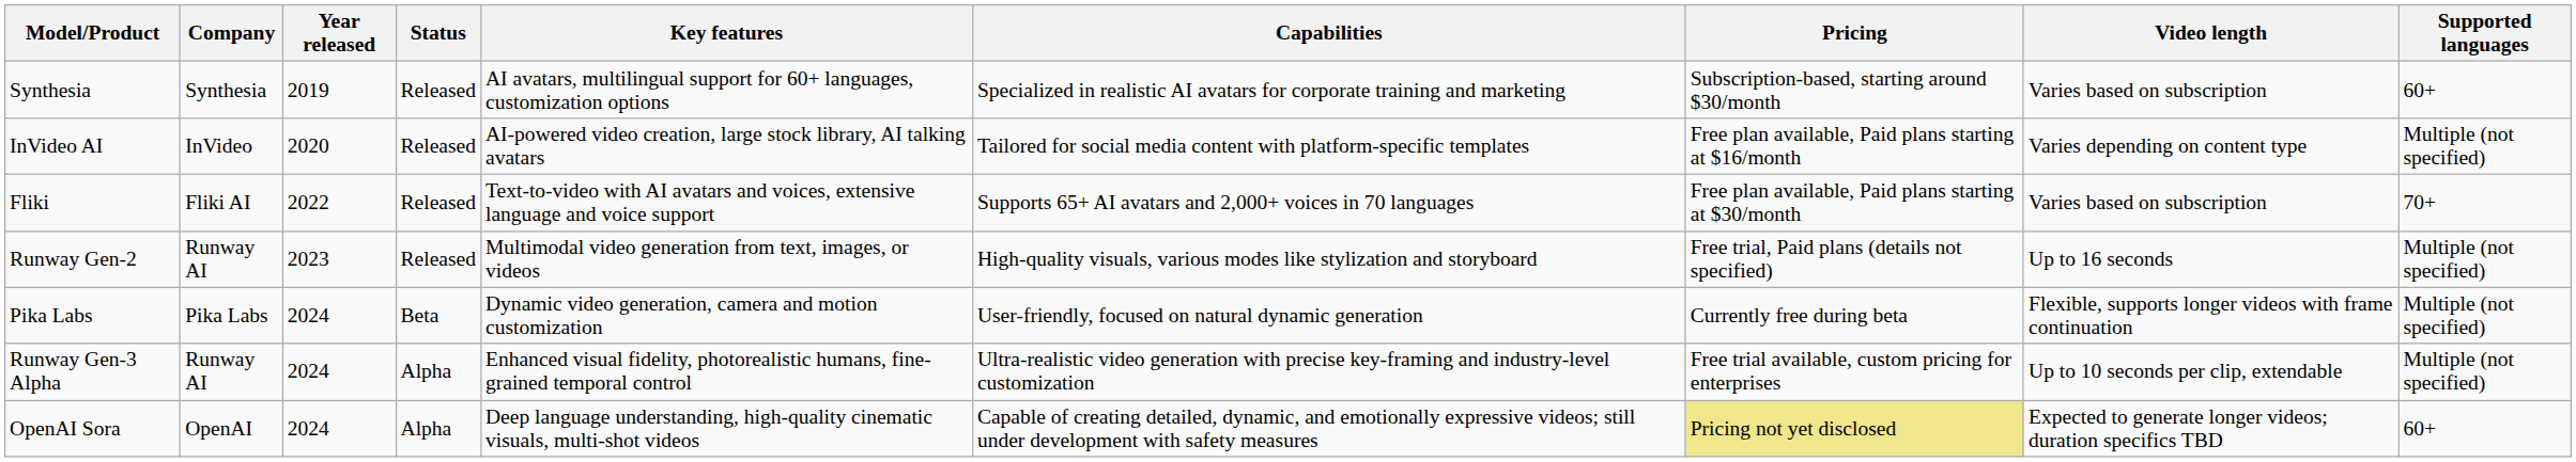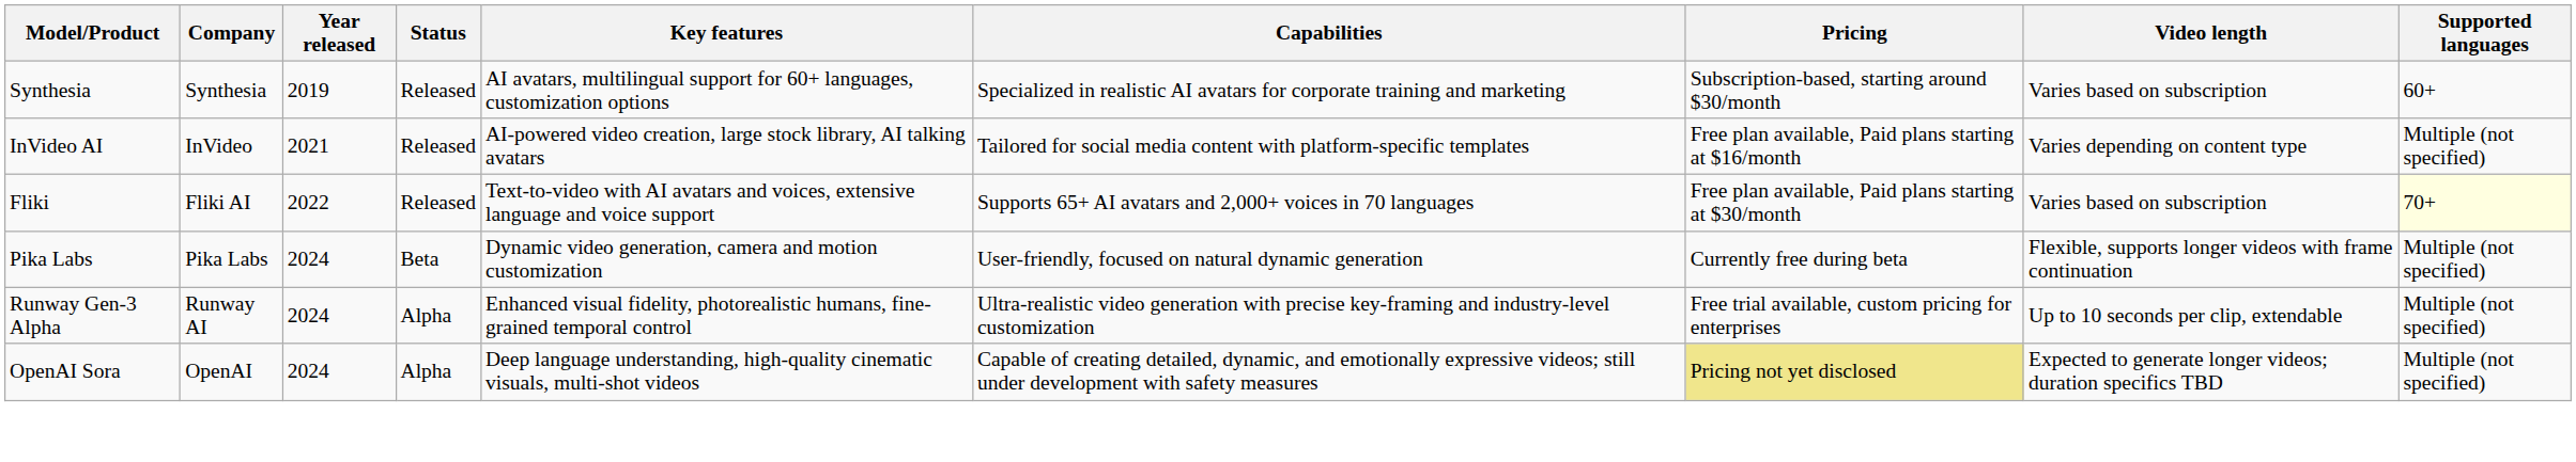InVideo AI | Year released: 2020 -> 2021
Fliki | Supported languages: no background -> lightyellow background
- row: Runway Gen-2 | Runway AI | 2023 | Released | Multimodal video generation from text, images, or videos | High-quality visuals, various modes like stylization and storyboard | Free trial, Paid plans (details not specified) | Up to 16 seconds | Multiple (not specified)
OpenAI Sora | Supported languages: 60+ -> Multiple (not specified)
